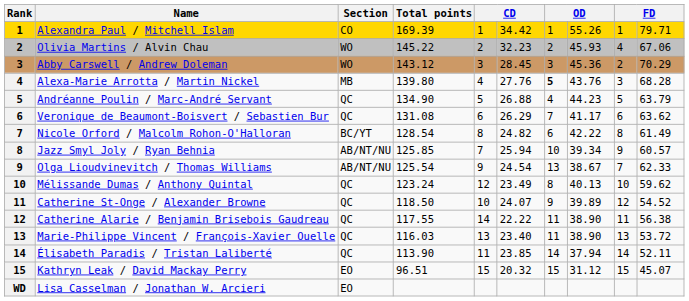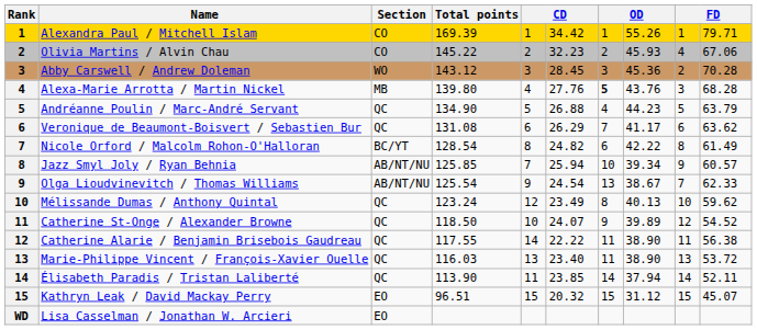Olivia Martins / Alvin Chau | Section: WO -> CO
Abby Carswell / Andrew Doleman | column 10: 70.29 -> 70.28
